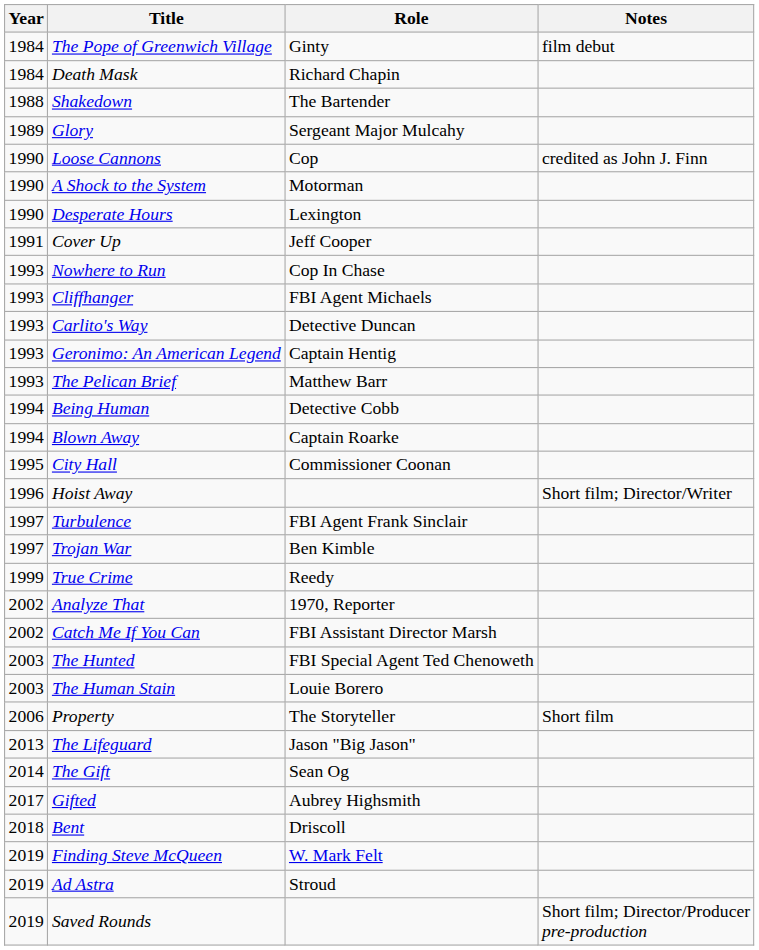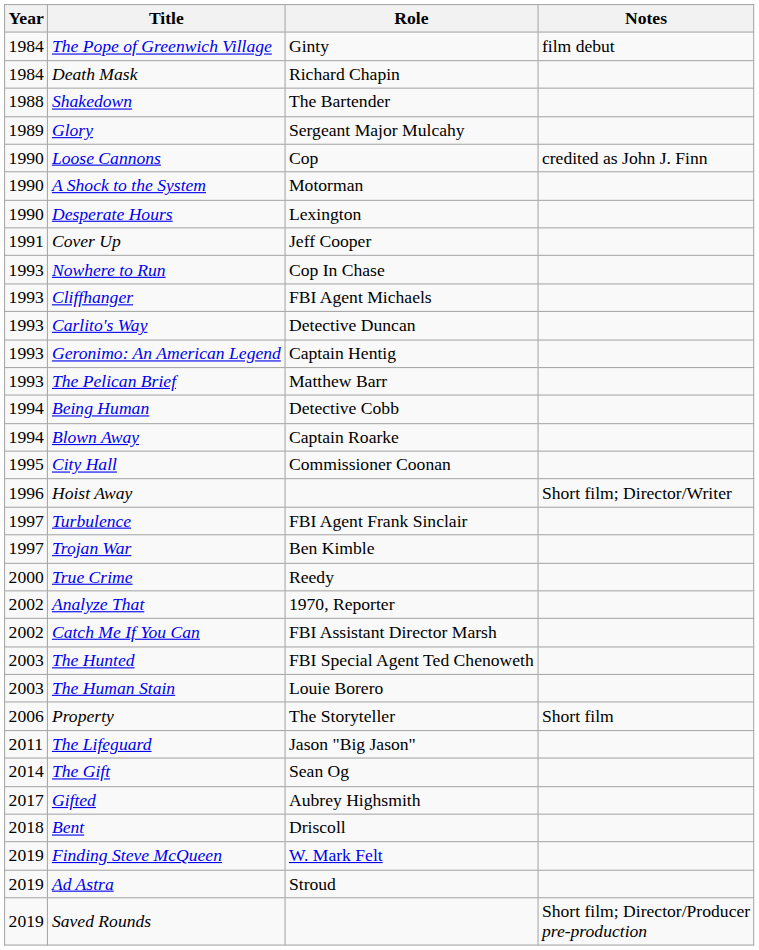True Crime | Year: 1999 -> 2000
The Lifeguard | Year: 2013 -> 2011
